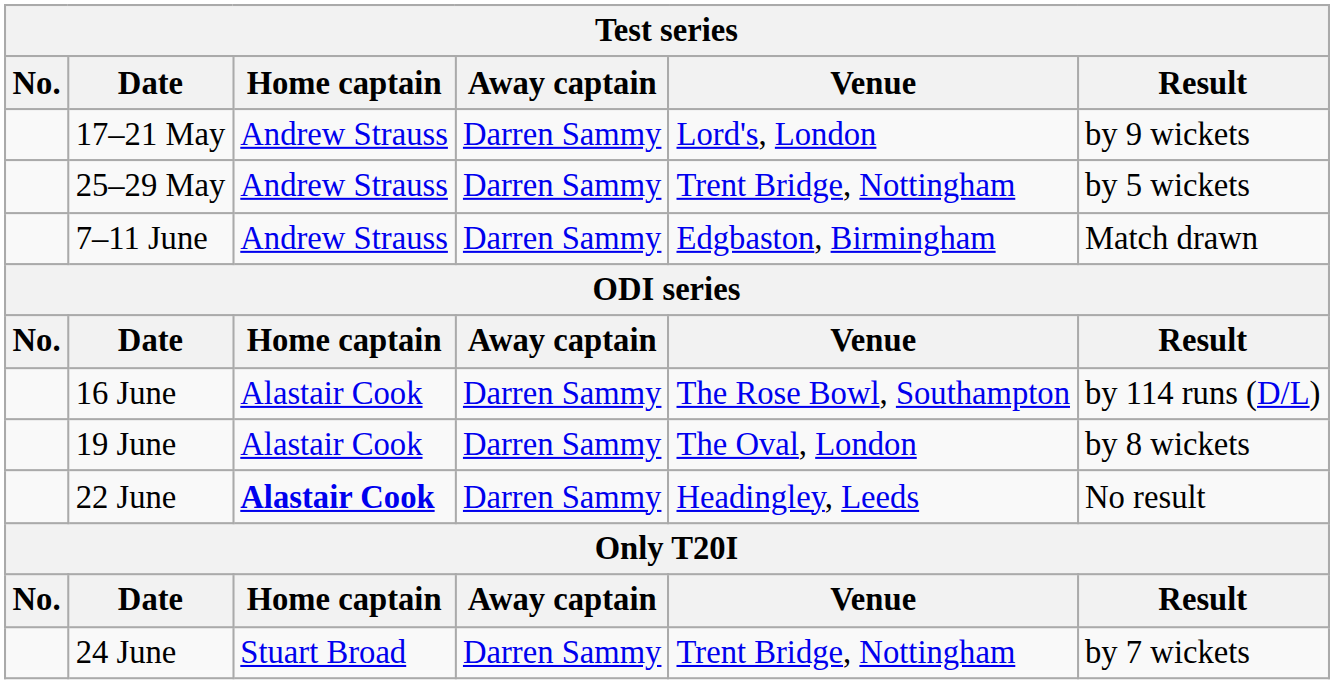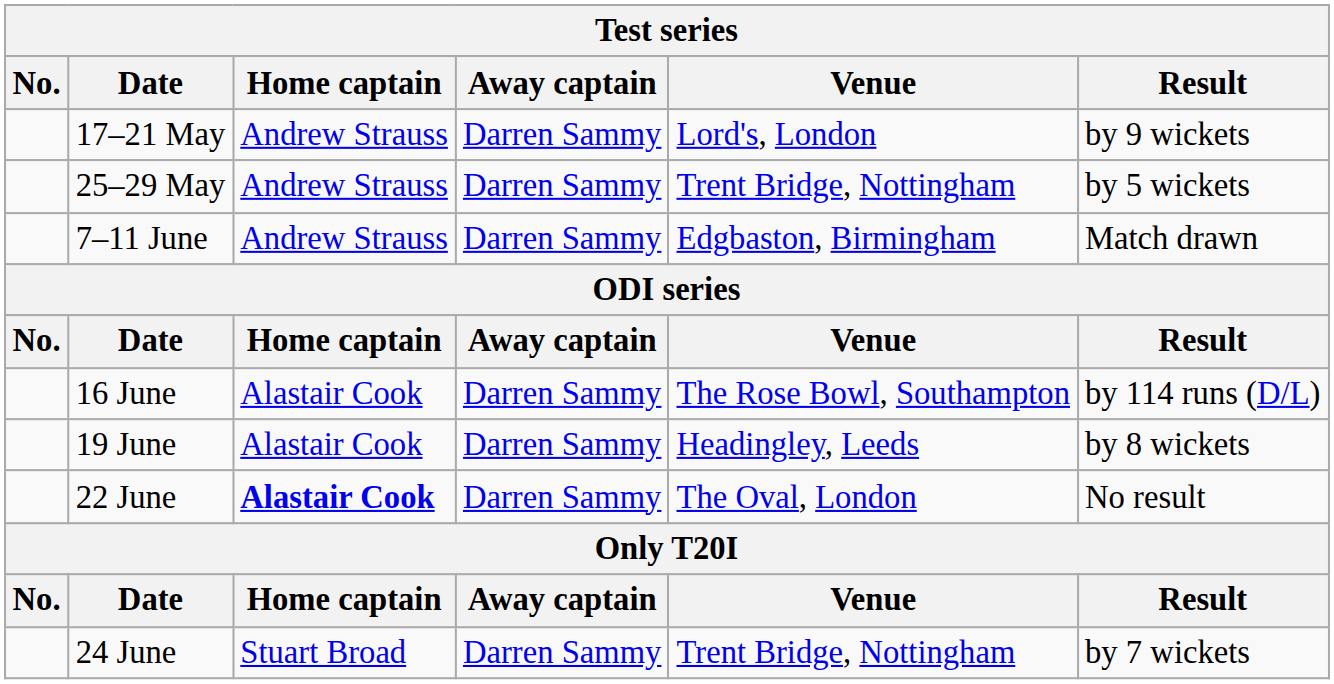19 June | Venue: The Oval, London -> Headingley, Leeds
22 June | Venue: Headingley, Leeds -> The Oval, London
